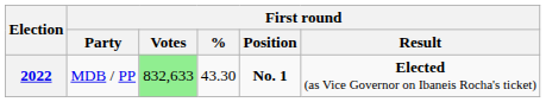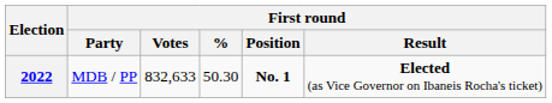2022 | First round / Votes: lightgreen background -> no background
2022 | First round / %: 43.30 -> 50.30
